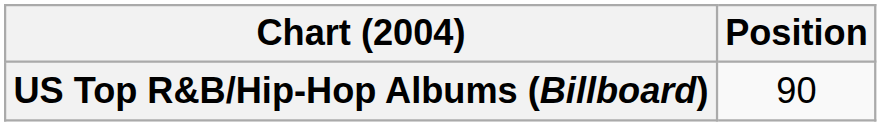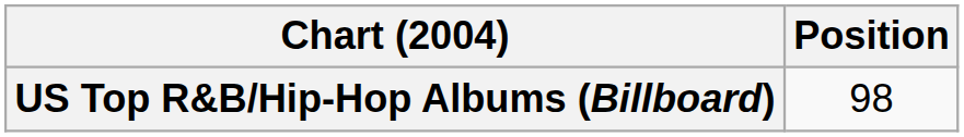US Top R&B/Hip-Hop Albums (Billboard) | Position: 90 -> 98
